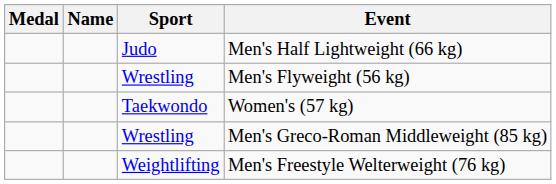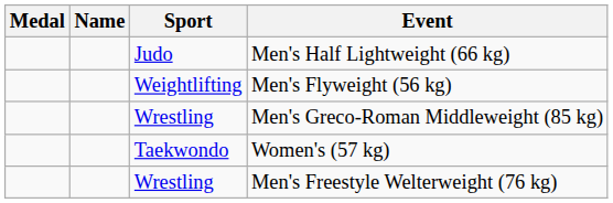Men's Flyweight (56 kg) | Sport: Wrestling -> Weightlifting
rows swapped: Men's Greco-Roman Middleweight (85 kg) <-> Women's (57 kg)
Men's Freestyle Welterweight (76 kg) | Sport: Weightlifting -> Wrestling
